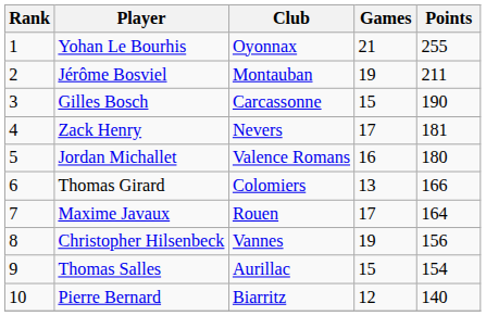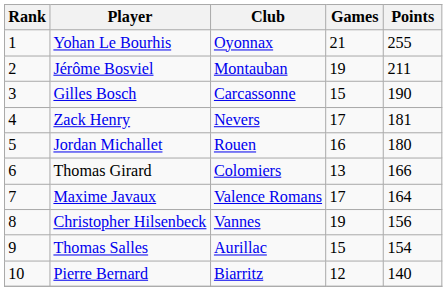Jordan Michallet | Club: Valence Romans -> Rouen
Maxime Javaux | Club: Rouen -> Valence Romans
